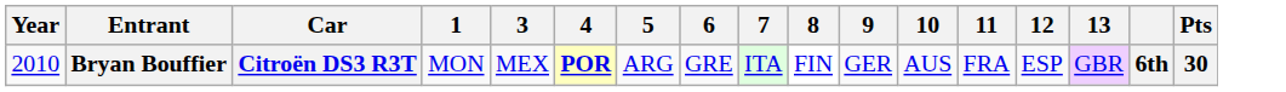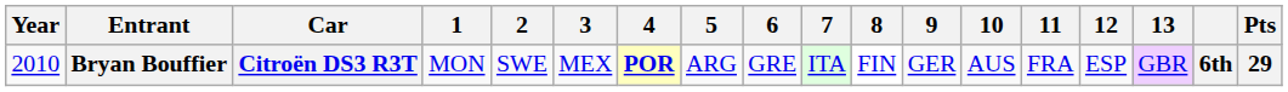+ column: 2 | SWE
Bryan Bouffier | Pts: 30 -> 29
